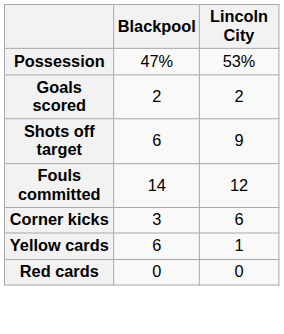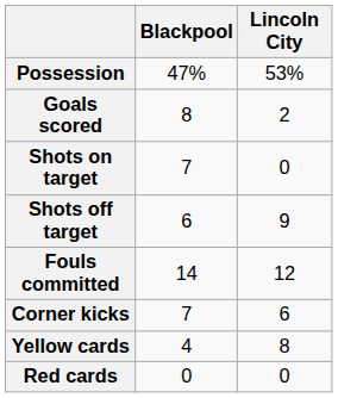Goals scored | Blackpool: 2 -> 8
+ row: Shots on target | 7 | 0
Corner kicks | Blackpool: 3 -> 7
Yellow cards | Blackpool: 6 -> 4
Yellow cards | Lincoln City: 1 -> 8
